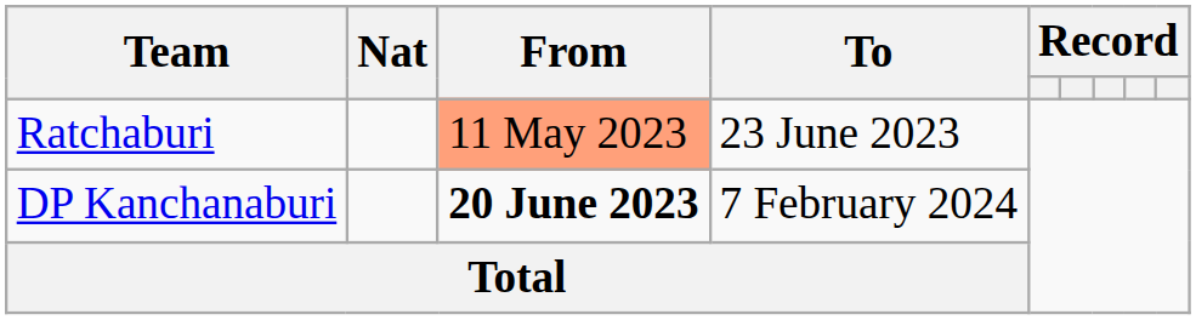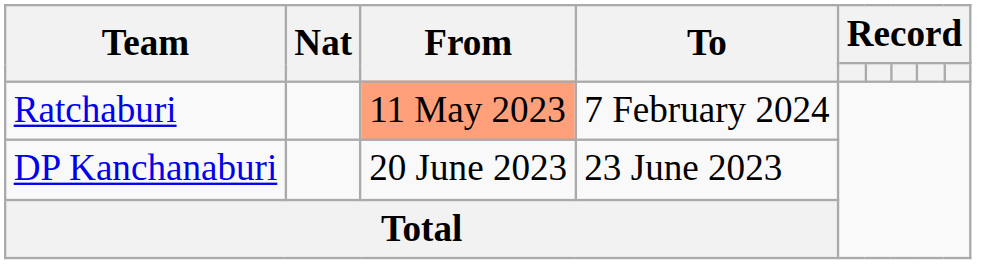Ratchaburi | To: 23 June 2023 -> 7 February 2024
DP Kanchanaburi | From: bold -> normal
DP Kanchanaburi | To: 7 February 2024 -> 23 June 2023
